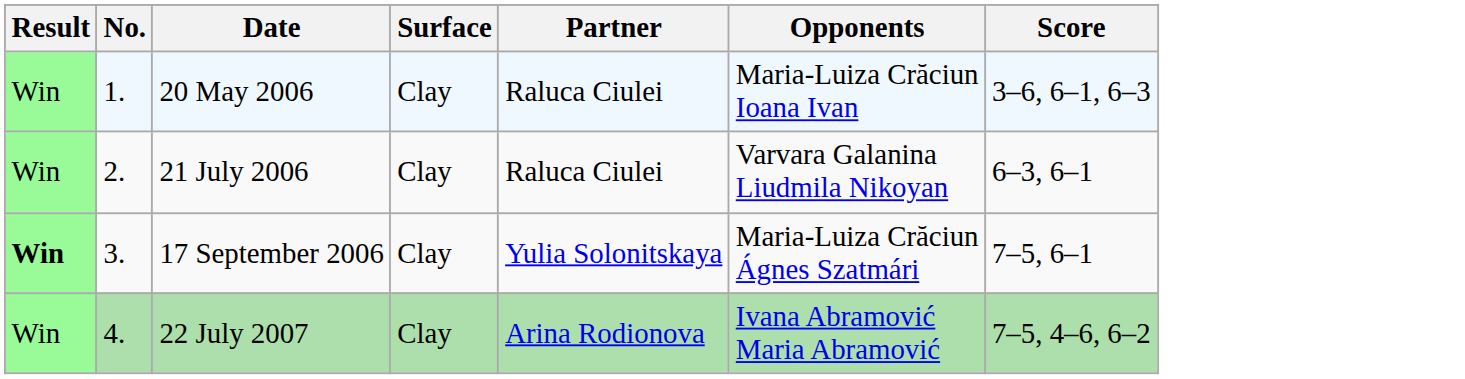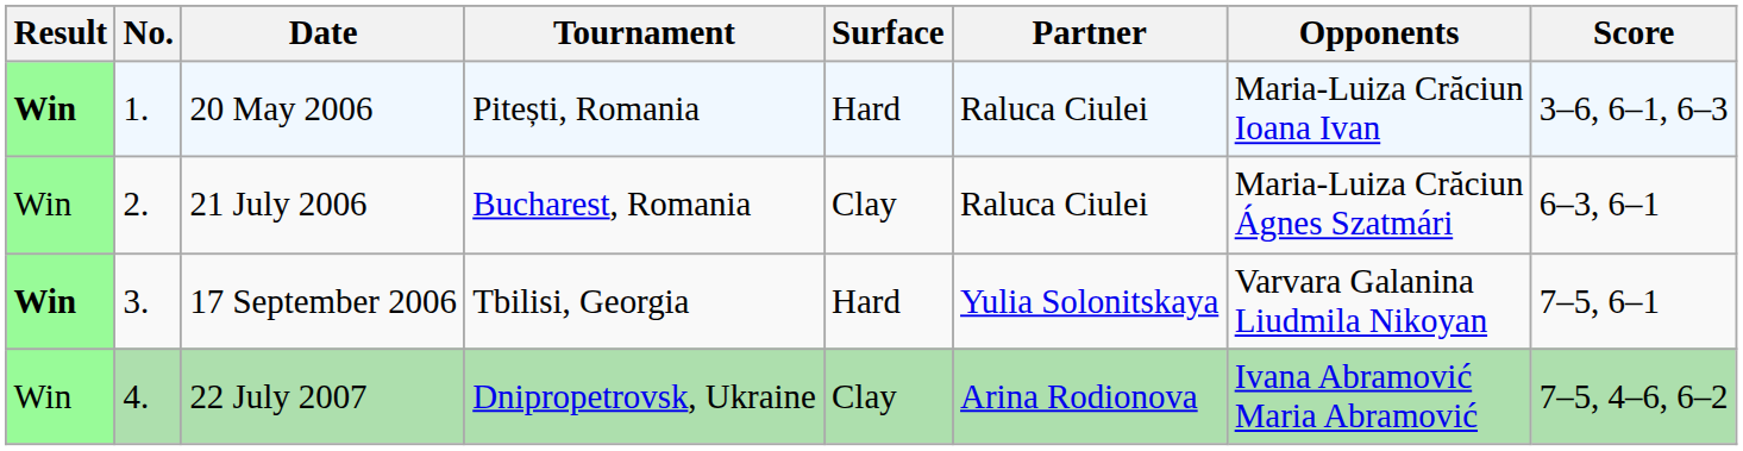+ column: Tournament | Pitești, Romania | Bucharest, Romania | Tbilisi, Georgia | Dnipropetrovsk, Ukraine
20 May 2006 | Result: normal -> bold
20 May 2006 | Surface: Clay -> Hard
21 July 2006 | Opponents: Varvara Galanina Liudmila Nikoyan -> Maria-Luiza Crăciun Ágnes Szatmári
17 September 2006 | Surface: Clay -> Hard
17 September 2006 | Opponents: Maria-Luiza Crăciun Ágnes Szatmári -> Varvara Galanina Liudmila Nikoyan
